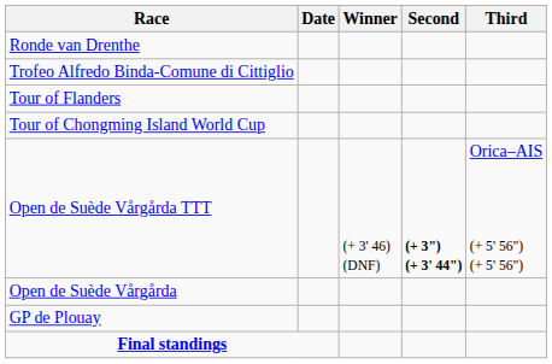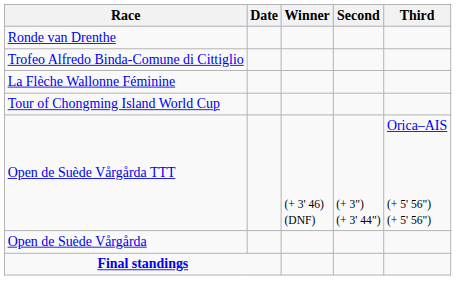- row: Tour of Flanders
+ row: La Flèche Wallonne Féminine
Open de Suède Vårgårda TTT | Second: bold -> normal
- row: GP de Plouay
